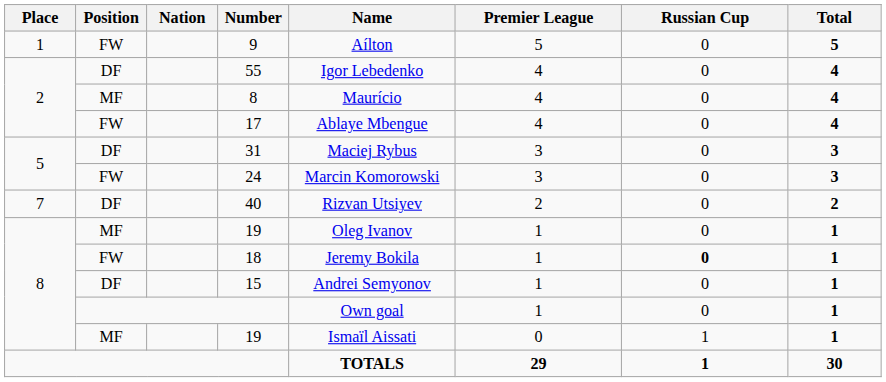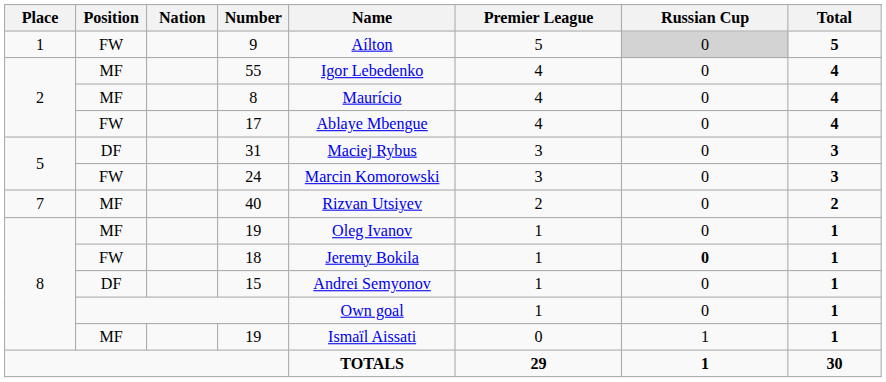9 | Russian Cup: no background -> lightgrey background
55 | Position: DF -> MF
40 | Position: DF -> MF
